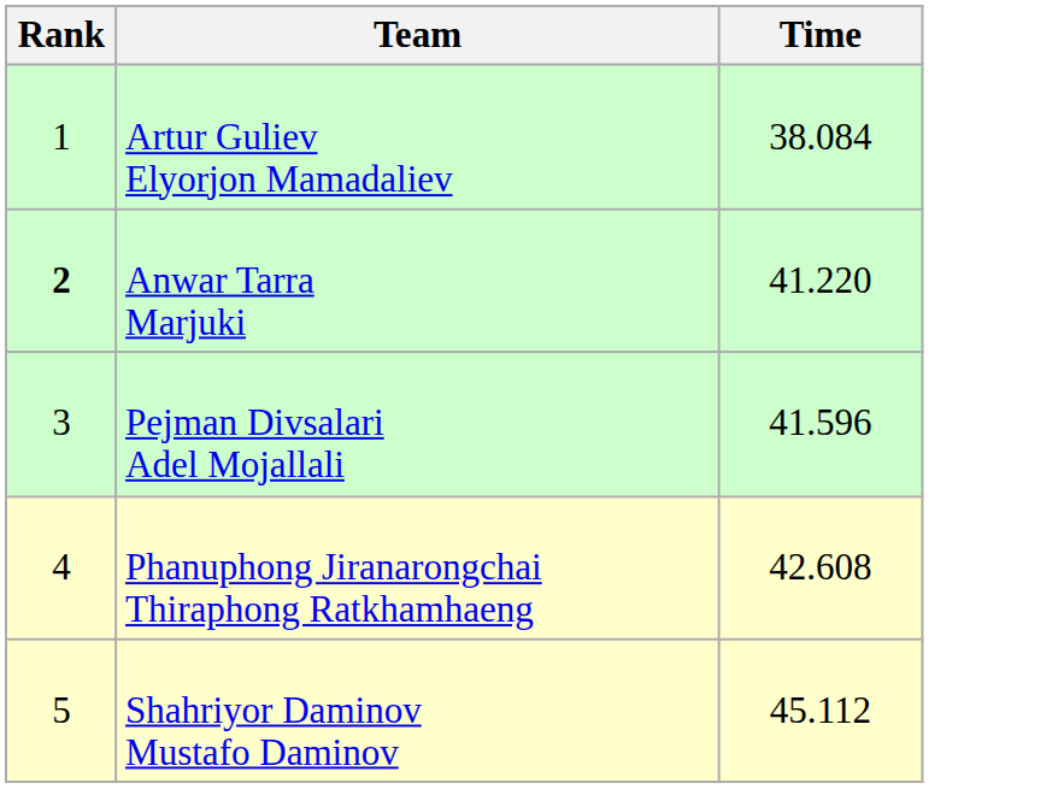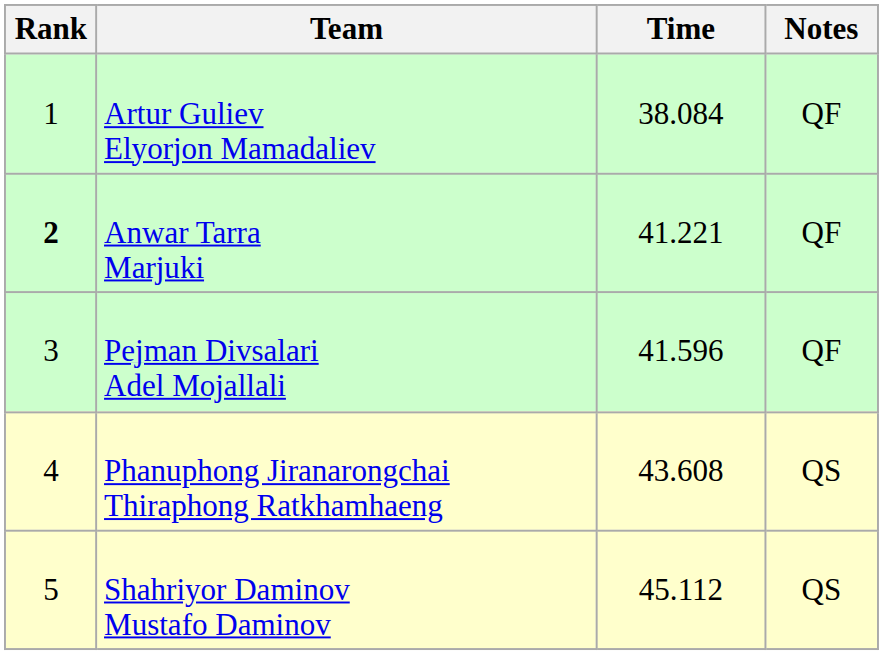+ column: Notes | QF | QF | QF | QS | QS
Anwar Tarra Marjuki | Time: 41.220 -> 41.221
Phanuphong Jiranarongchai Thiraphong Ratkhamhaeng | Time: 42.608 -> 43.608
